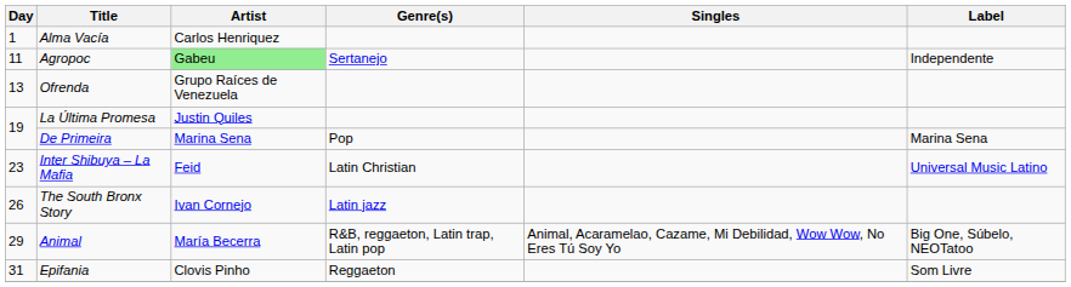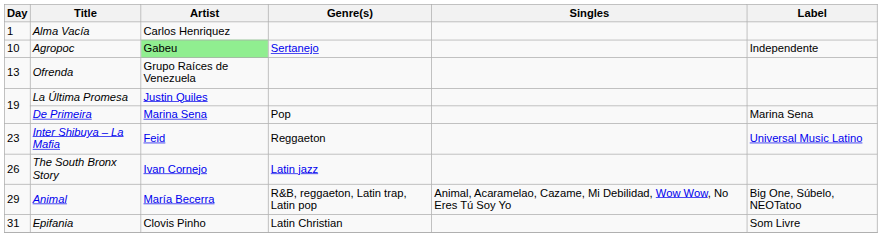Agropoc | Day: 11 -> 10
Inter Shibuya – La Mafia | Genre(s): Latin Christian -> Reggaeton
Epifania | Genre(s): Reggaeton -> Latin Christian
